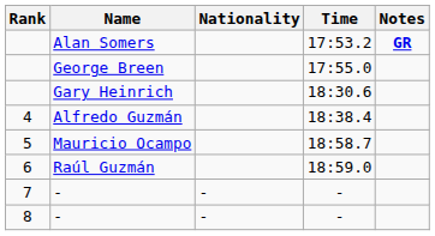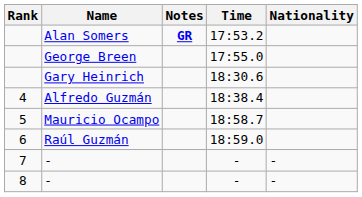columns swapped: Nationality <-> Notes
